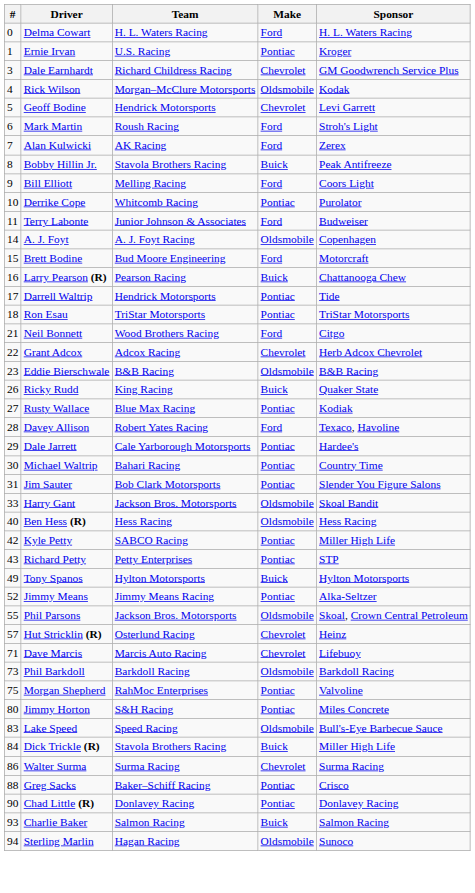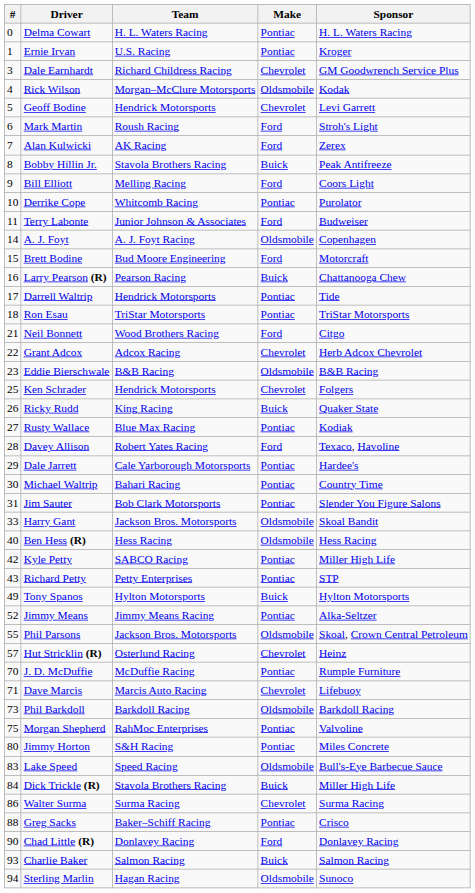Delma Cowart | Make: Ford -> Pontiac
+ row: 25 | Ken Schrader | Hendrick Motorsports | Chevrolet | Folgers
+ row: 70 | J. D. McDuffie | McDuffie Racing | Pontiac | Rumple Furniture
Chad Little (R) | Make: Pontiac -> Ford
